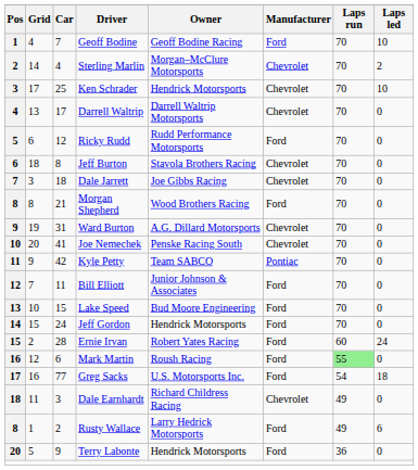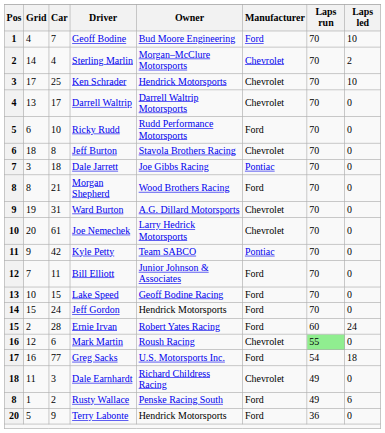Geoff Bodine | Owner: Geoff Bodine Racing -> Bud Moore Engineering
Ricky Rudd | Car: 12 -> 10
Dale Jarrett | Manufacturer: Chevrolet -> Pontiac
Joe Nemechek | Car: 41 -> 61
Joe Nemechek | Owner: Penske Racing South -> Larry Hedrick Motorsports
Lake Speed | Owner: Bud Moore Engineering -> Geoff Bodine Racing
Mark Martin | Manufacturer: Ford -> Chevrolet
Rusty Wallace | Owner: Larry Hedrick Motorsports -> Penske Racing South
